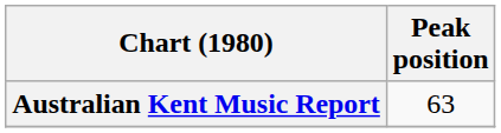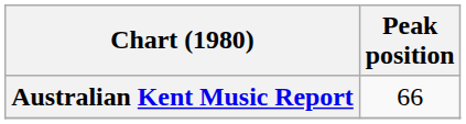Australian Kent Music Report | Peak position: 63 -> 66
